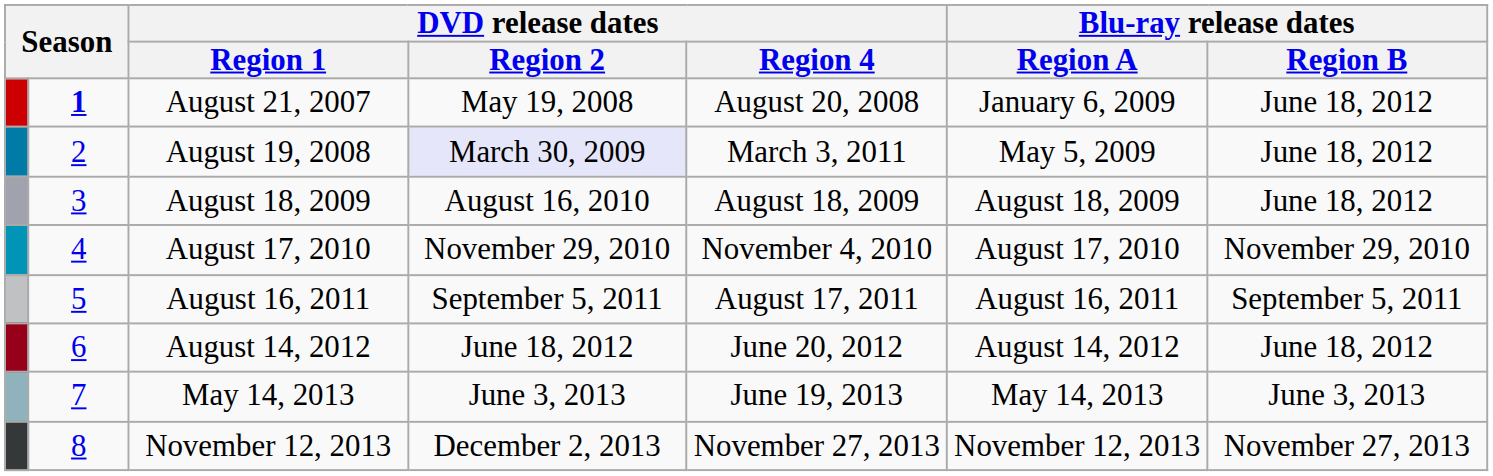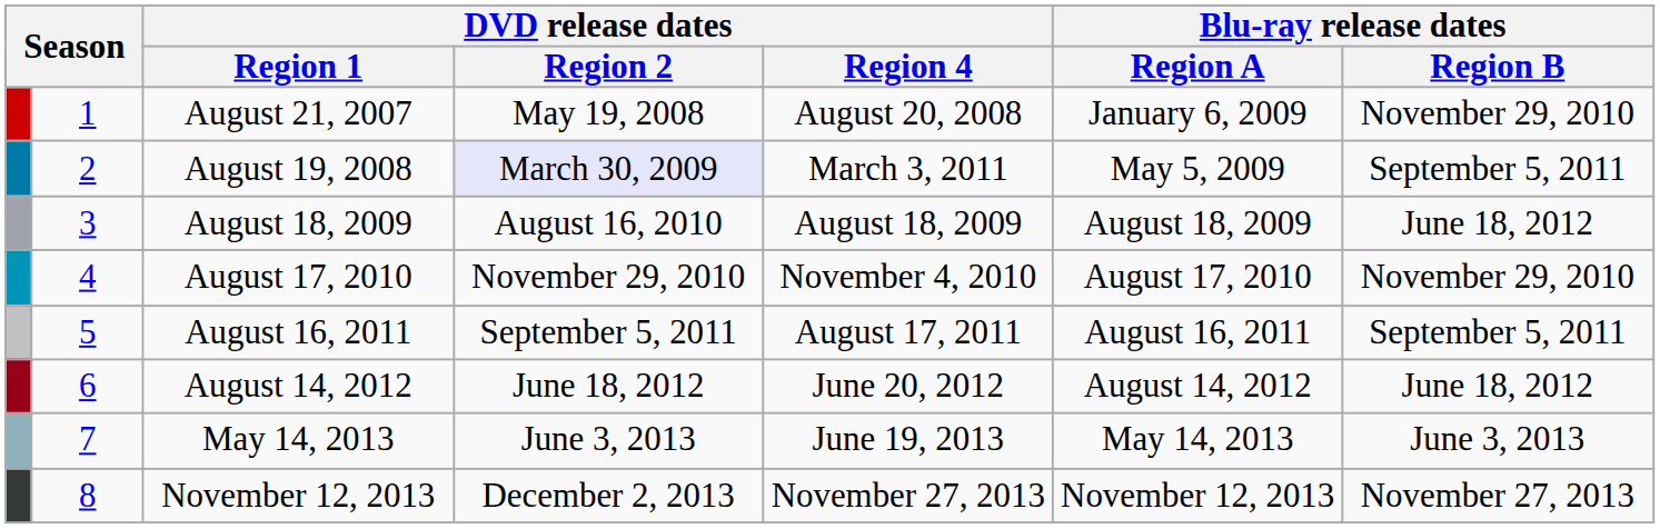August 21, 2007 | column 2: bold -> normal
August 21, 2007 | Blu-ray release dates / Region B: June 18, 2012 -> November 29, 2010
August 19, 2008 | Blu-ray release dates / Region B: June 18, 2012 -> September 5, 2011
